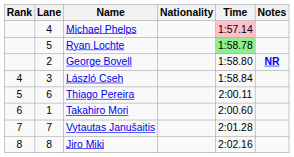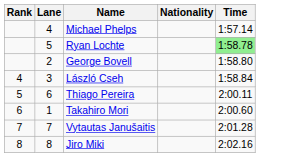- column: Notes | NR
Michael Phelps | Time: pink background -> no background
